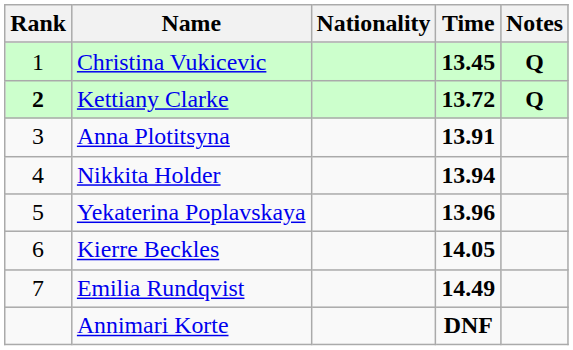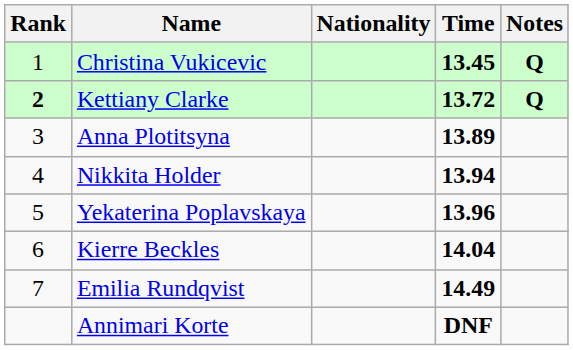Anna Plotitsyna | Time: 13.91 -> 13.89
Kierre Beckles | Time: 14.05 -> 14.04
